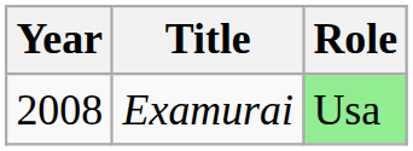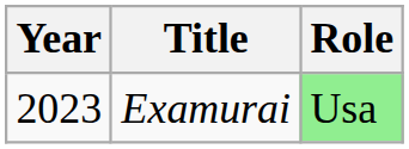Examurai | Year: 2008 -> 2023
